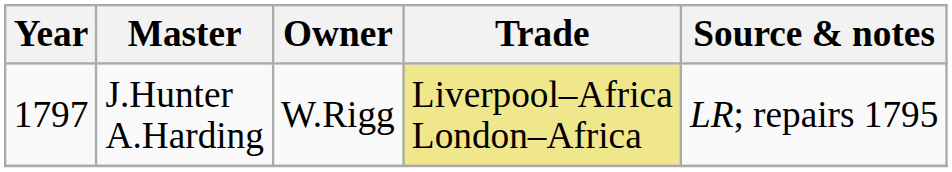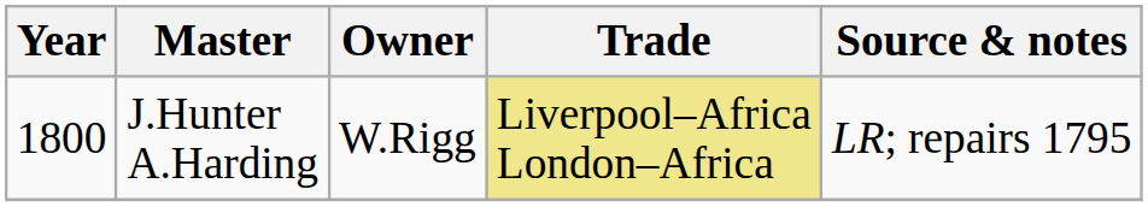J.Hunter A.Harding | Year: 1797 -> 1800
